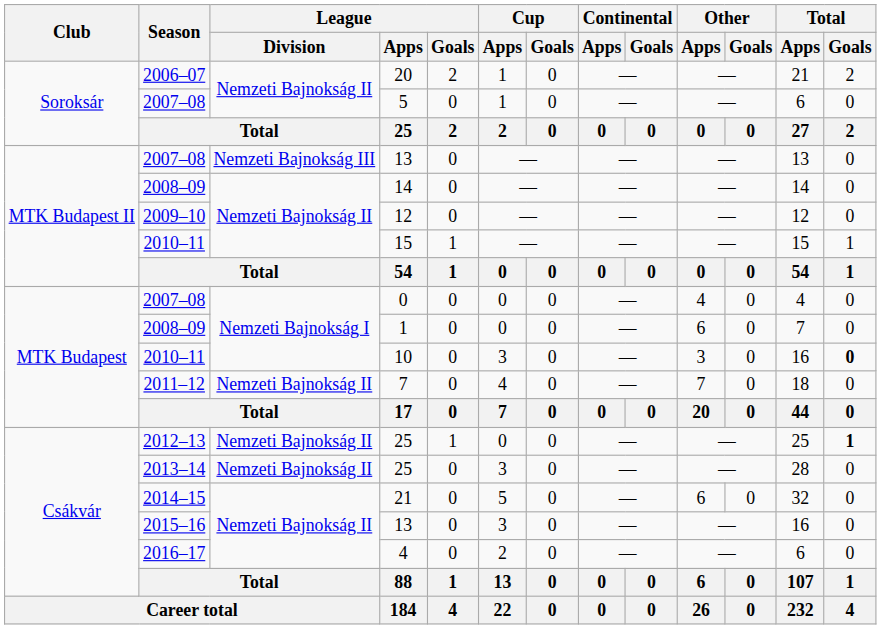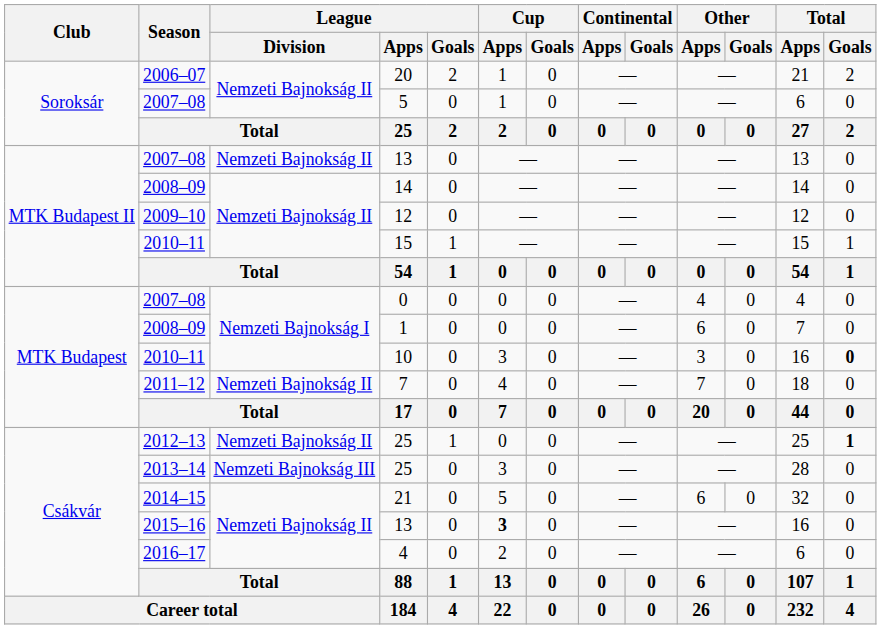2007–08 / 13 | League / Division: Nemzeti Bajnokság III -> Nemzeti Bajnokság II
2013–14 / 25 | League / Division: Nemzeti Bajnokság II -> Nemzeti Bajnokság III
2015–16 / 13 | Cup / Apps: normal -> bold
